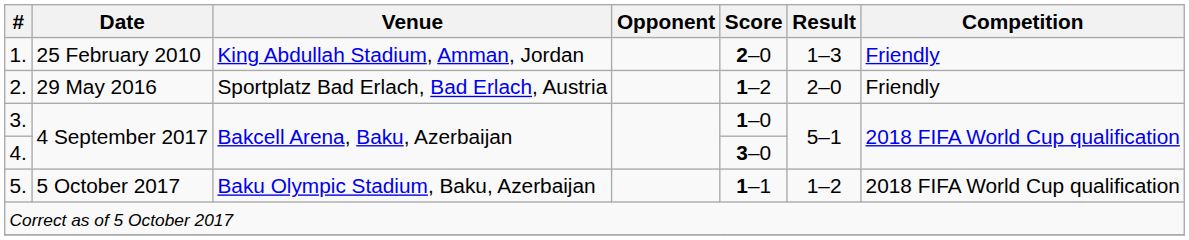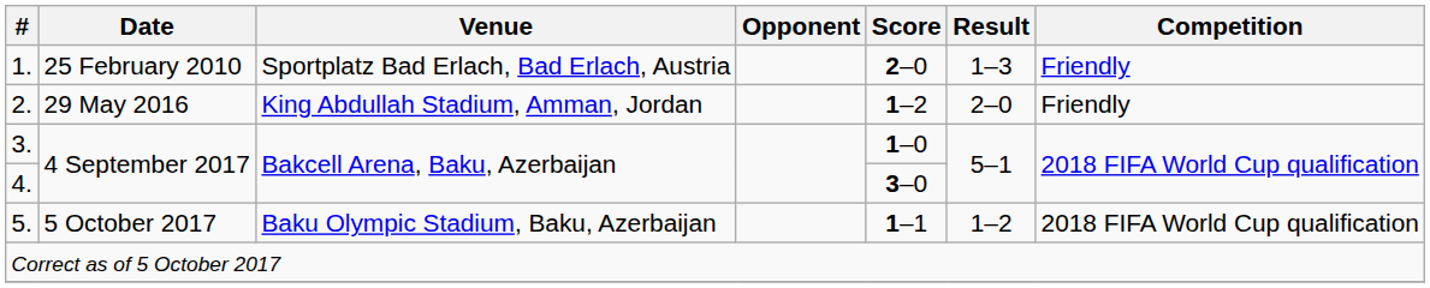1. | Venue: King Abdullah Stadium, Amman, Jordan -> Sportplatz Bad Erlach, Bad Erlach, Austria
2. | Venue: Sportplatz Bad Erlach, Bad Erlach, Austria -> King Abdullah Stadium, Amman, Jordan
